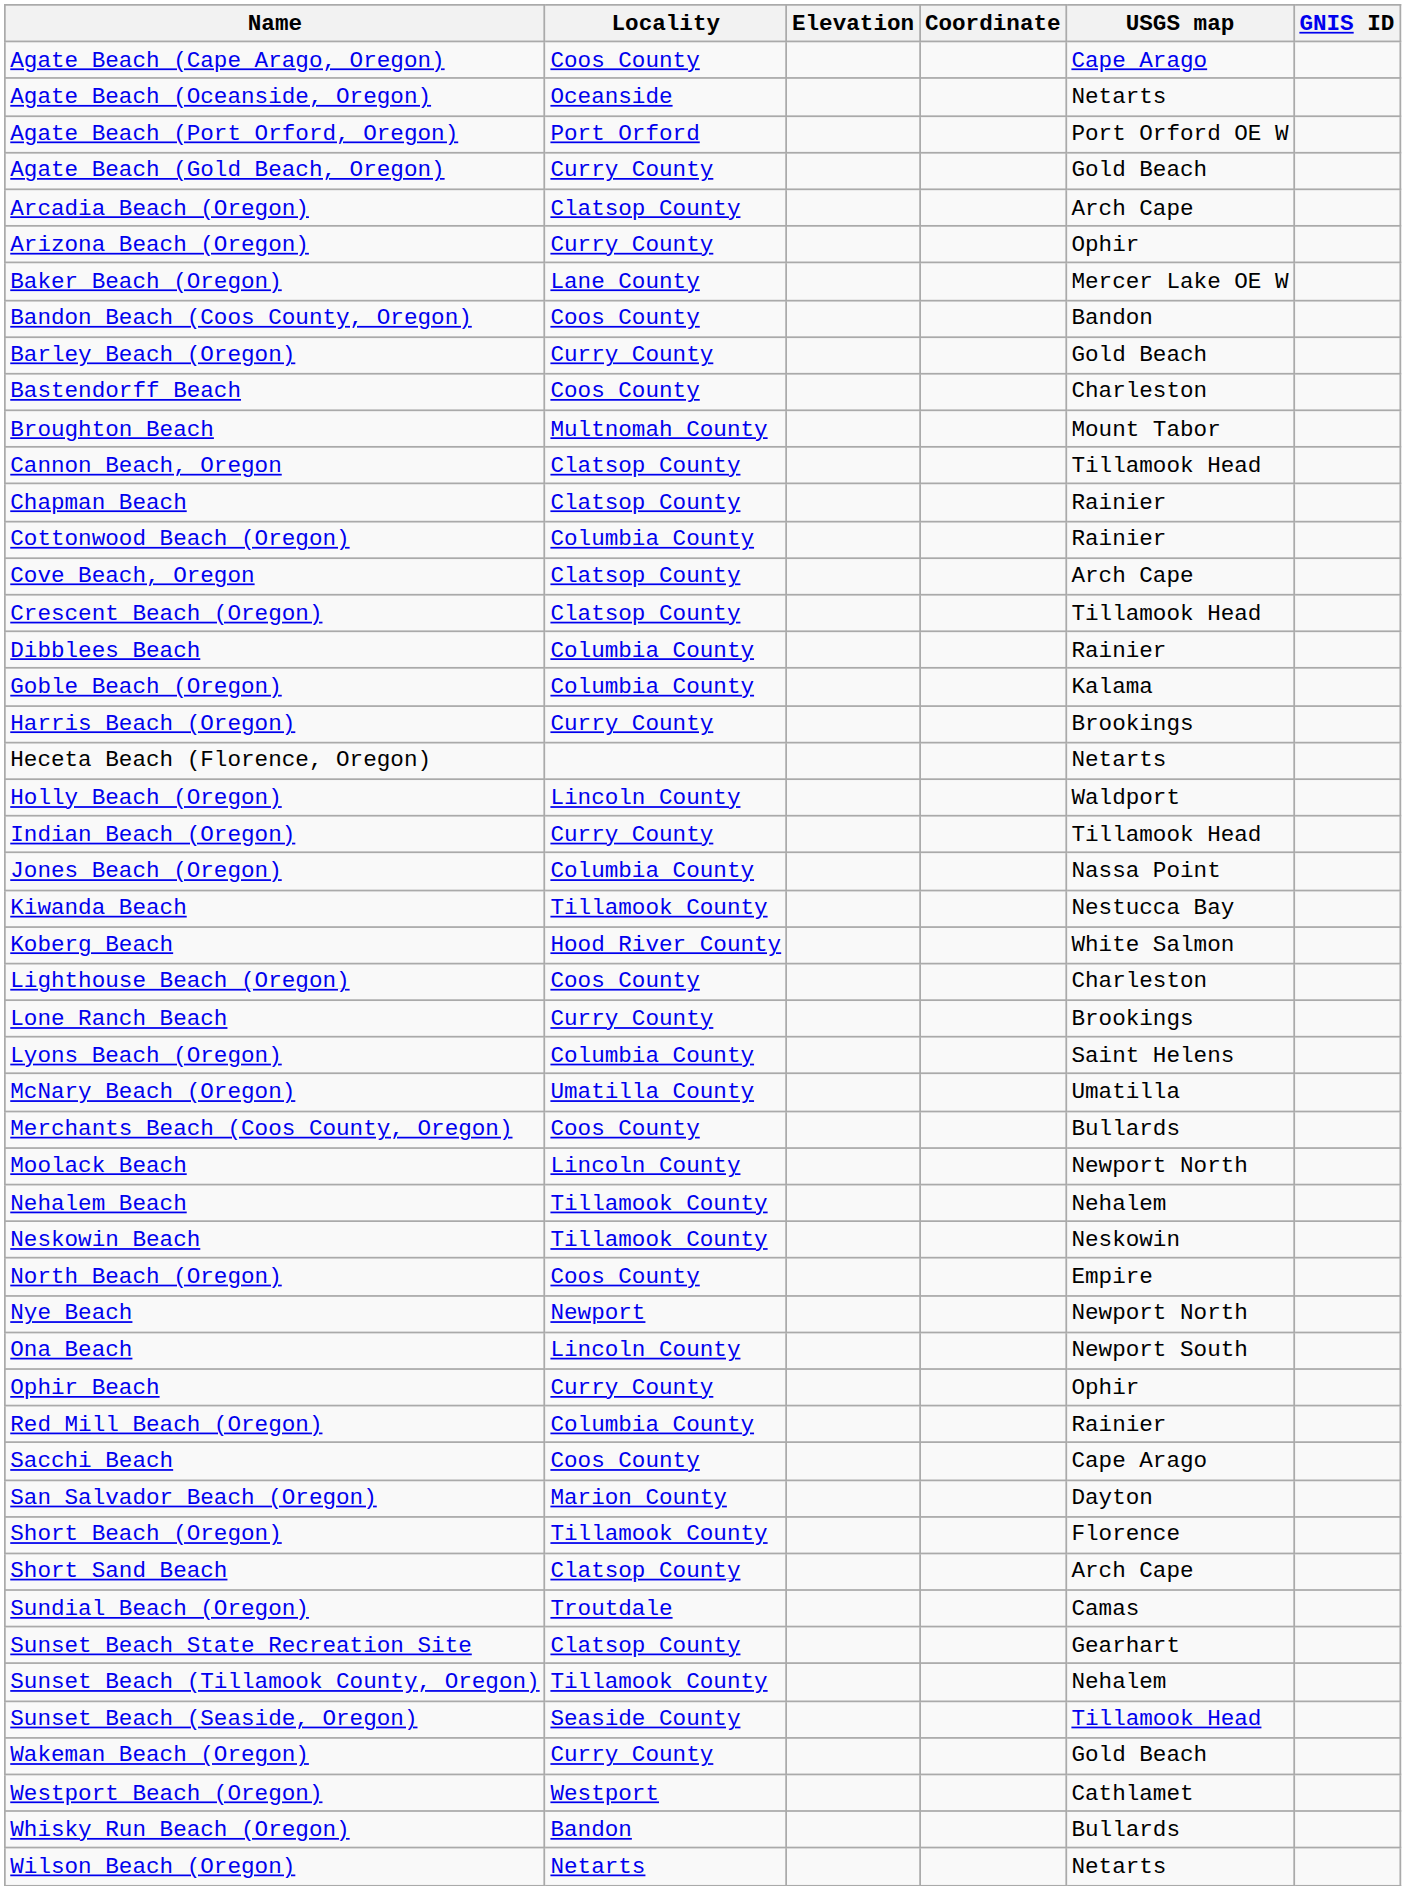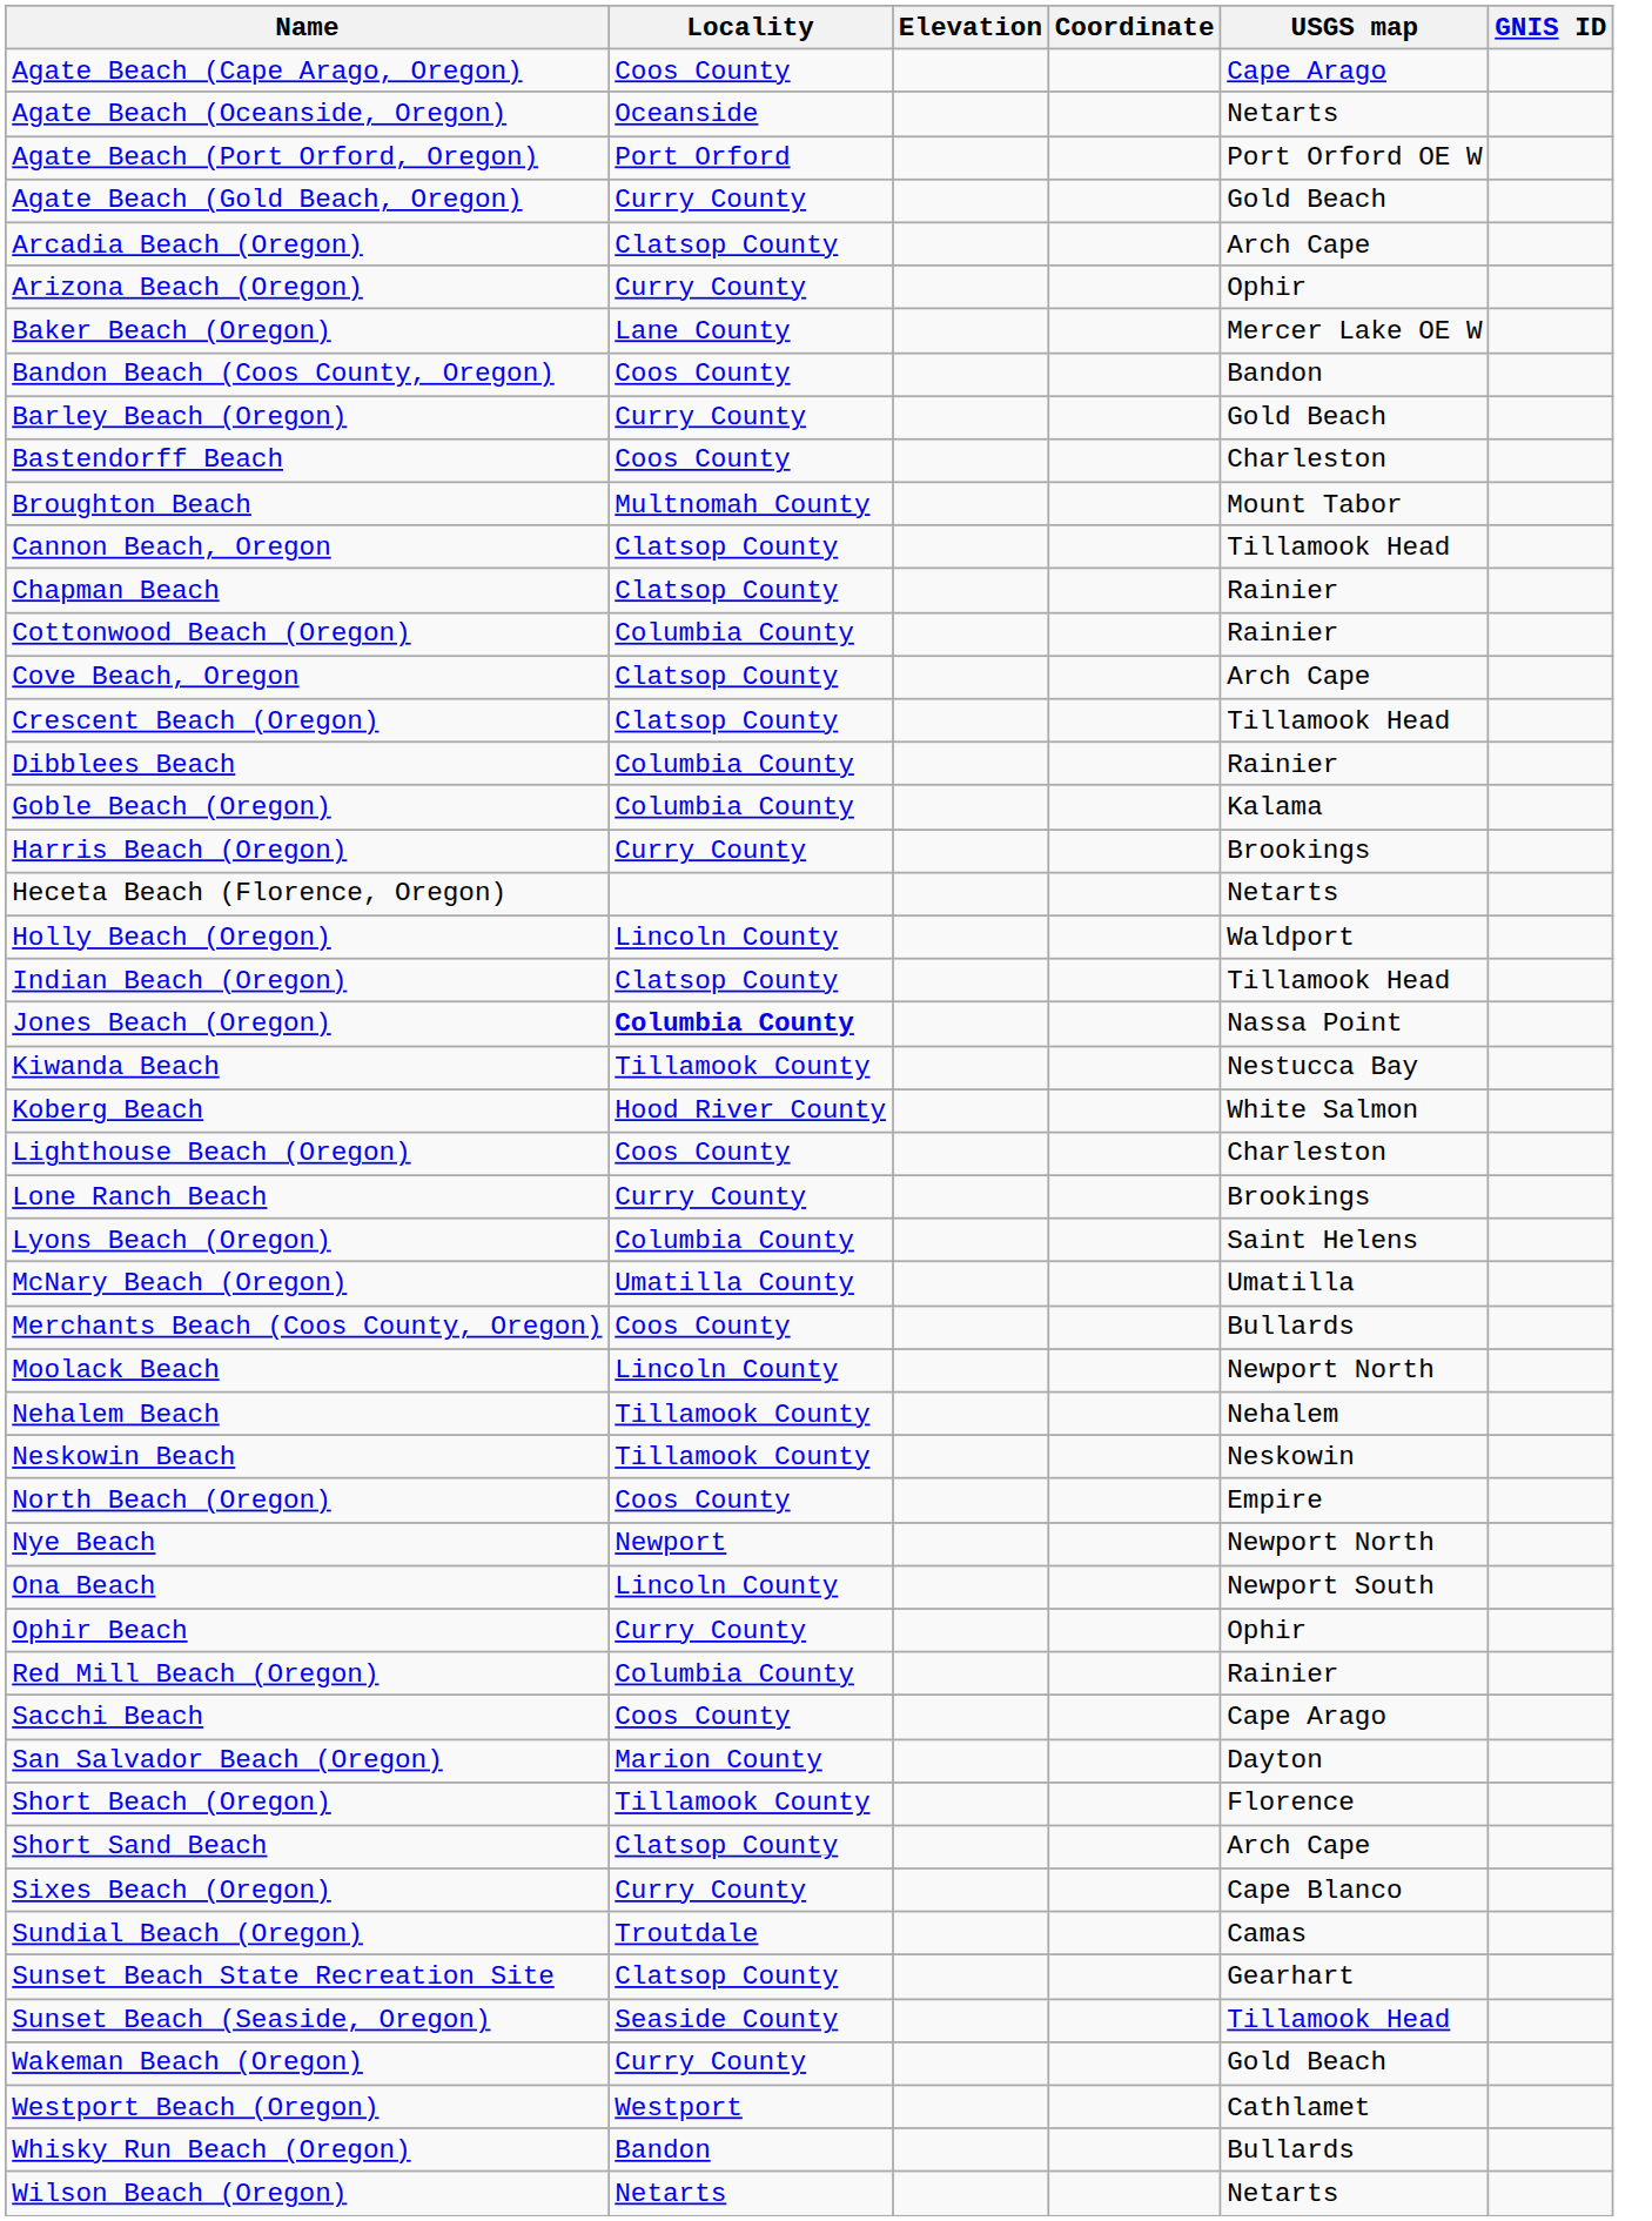Indian Beach (Oregon) | Locality: Curry County -> Clatsop County
Jones Beach (Oregon) | Locality: normal -> bold
+ row: Sixes Beach (Oregon) | Curry County | Cape Blanco
- row: Sunset Beach (Tillamook County, Oregon) | Tillamook County | Nehalem
